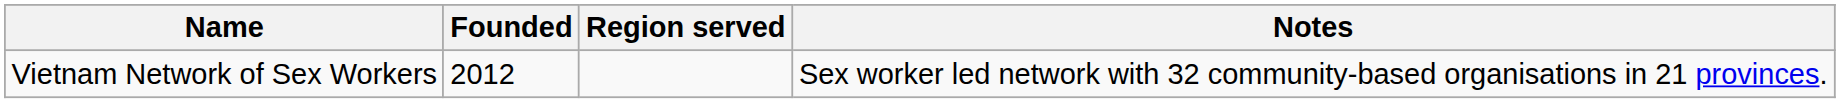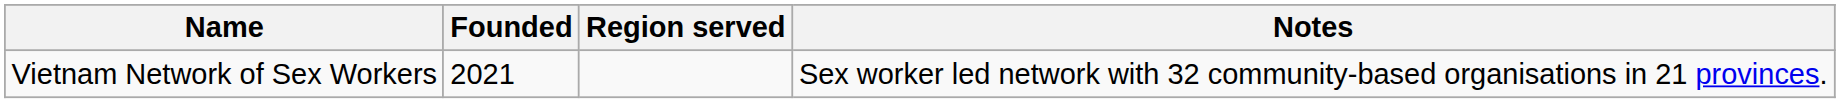Vietnam Network of Sex Workers | Founded: 2012 -> 2021
